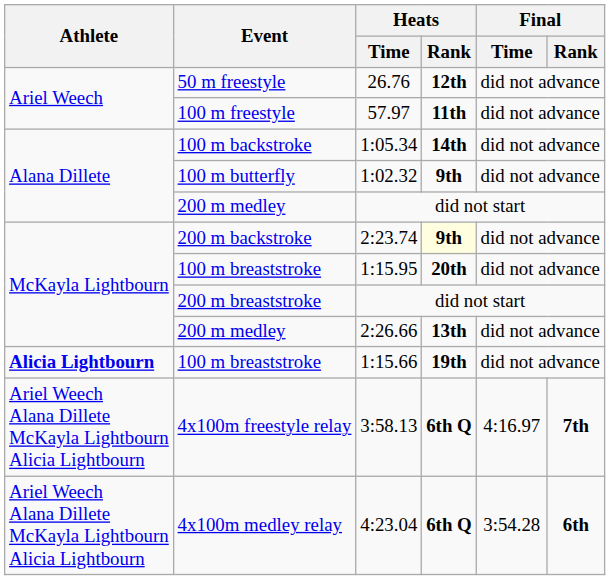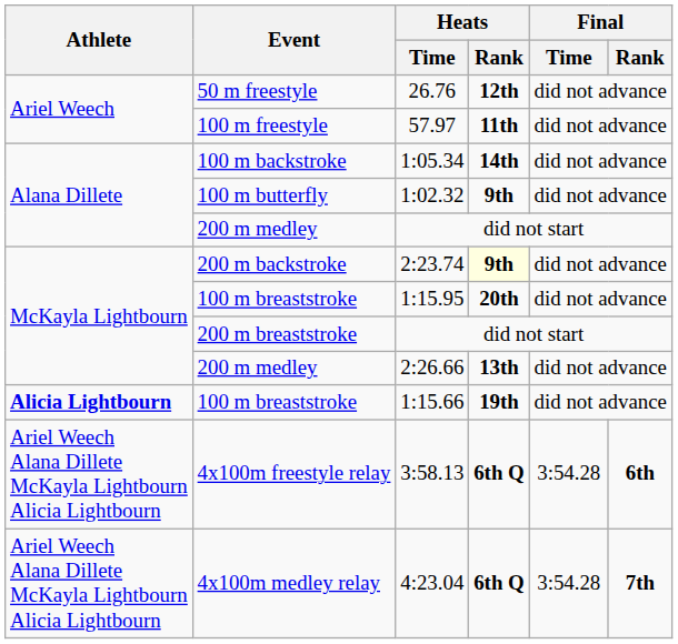3:58.13 | Final / Time: 4:16.97 -> 3:54.28
3:58.13 | Final / Rank: 7th -> 6th
4:23.04 | Final / Rank: 6th -> 7th
